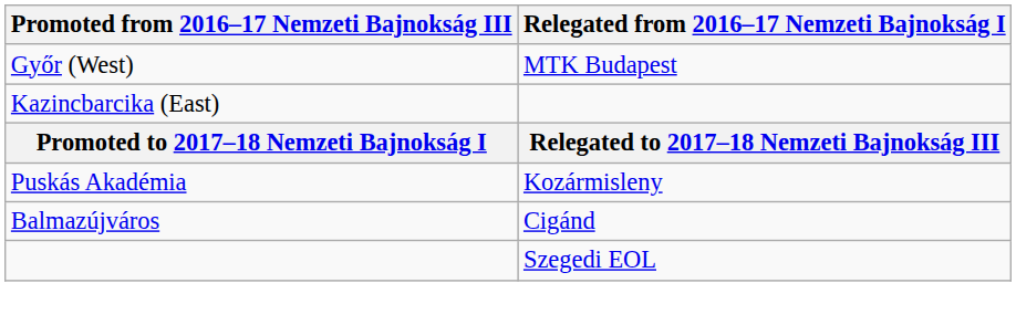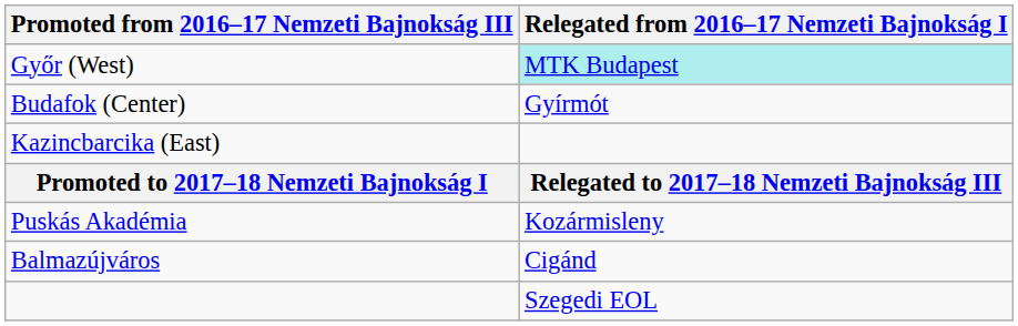Győr (West) | Relegated from 2016–17 Nemzeti Bajnokság I: no background -> paleturquoise background
+ row: Budafok (Center) | Gyírmót
